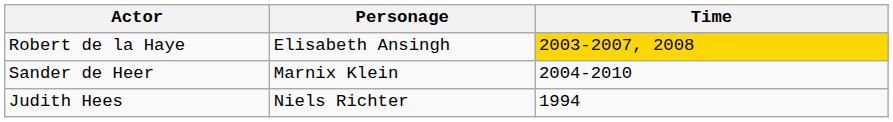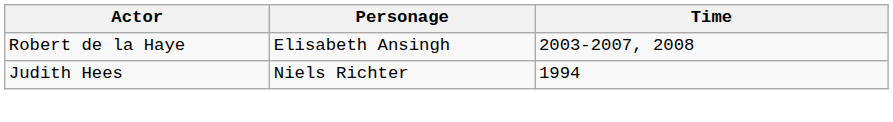Robert de la Haye | Time: gold background -> no background
- row: Sander de Heer | Marnix Klein | 2004-2010
